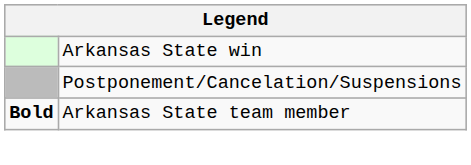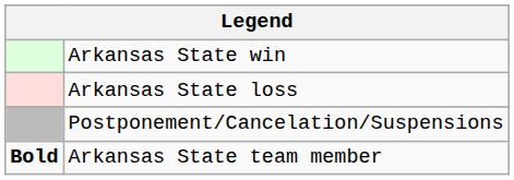+ row: Arkansas State loss
